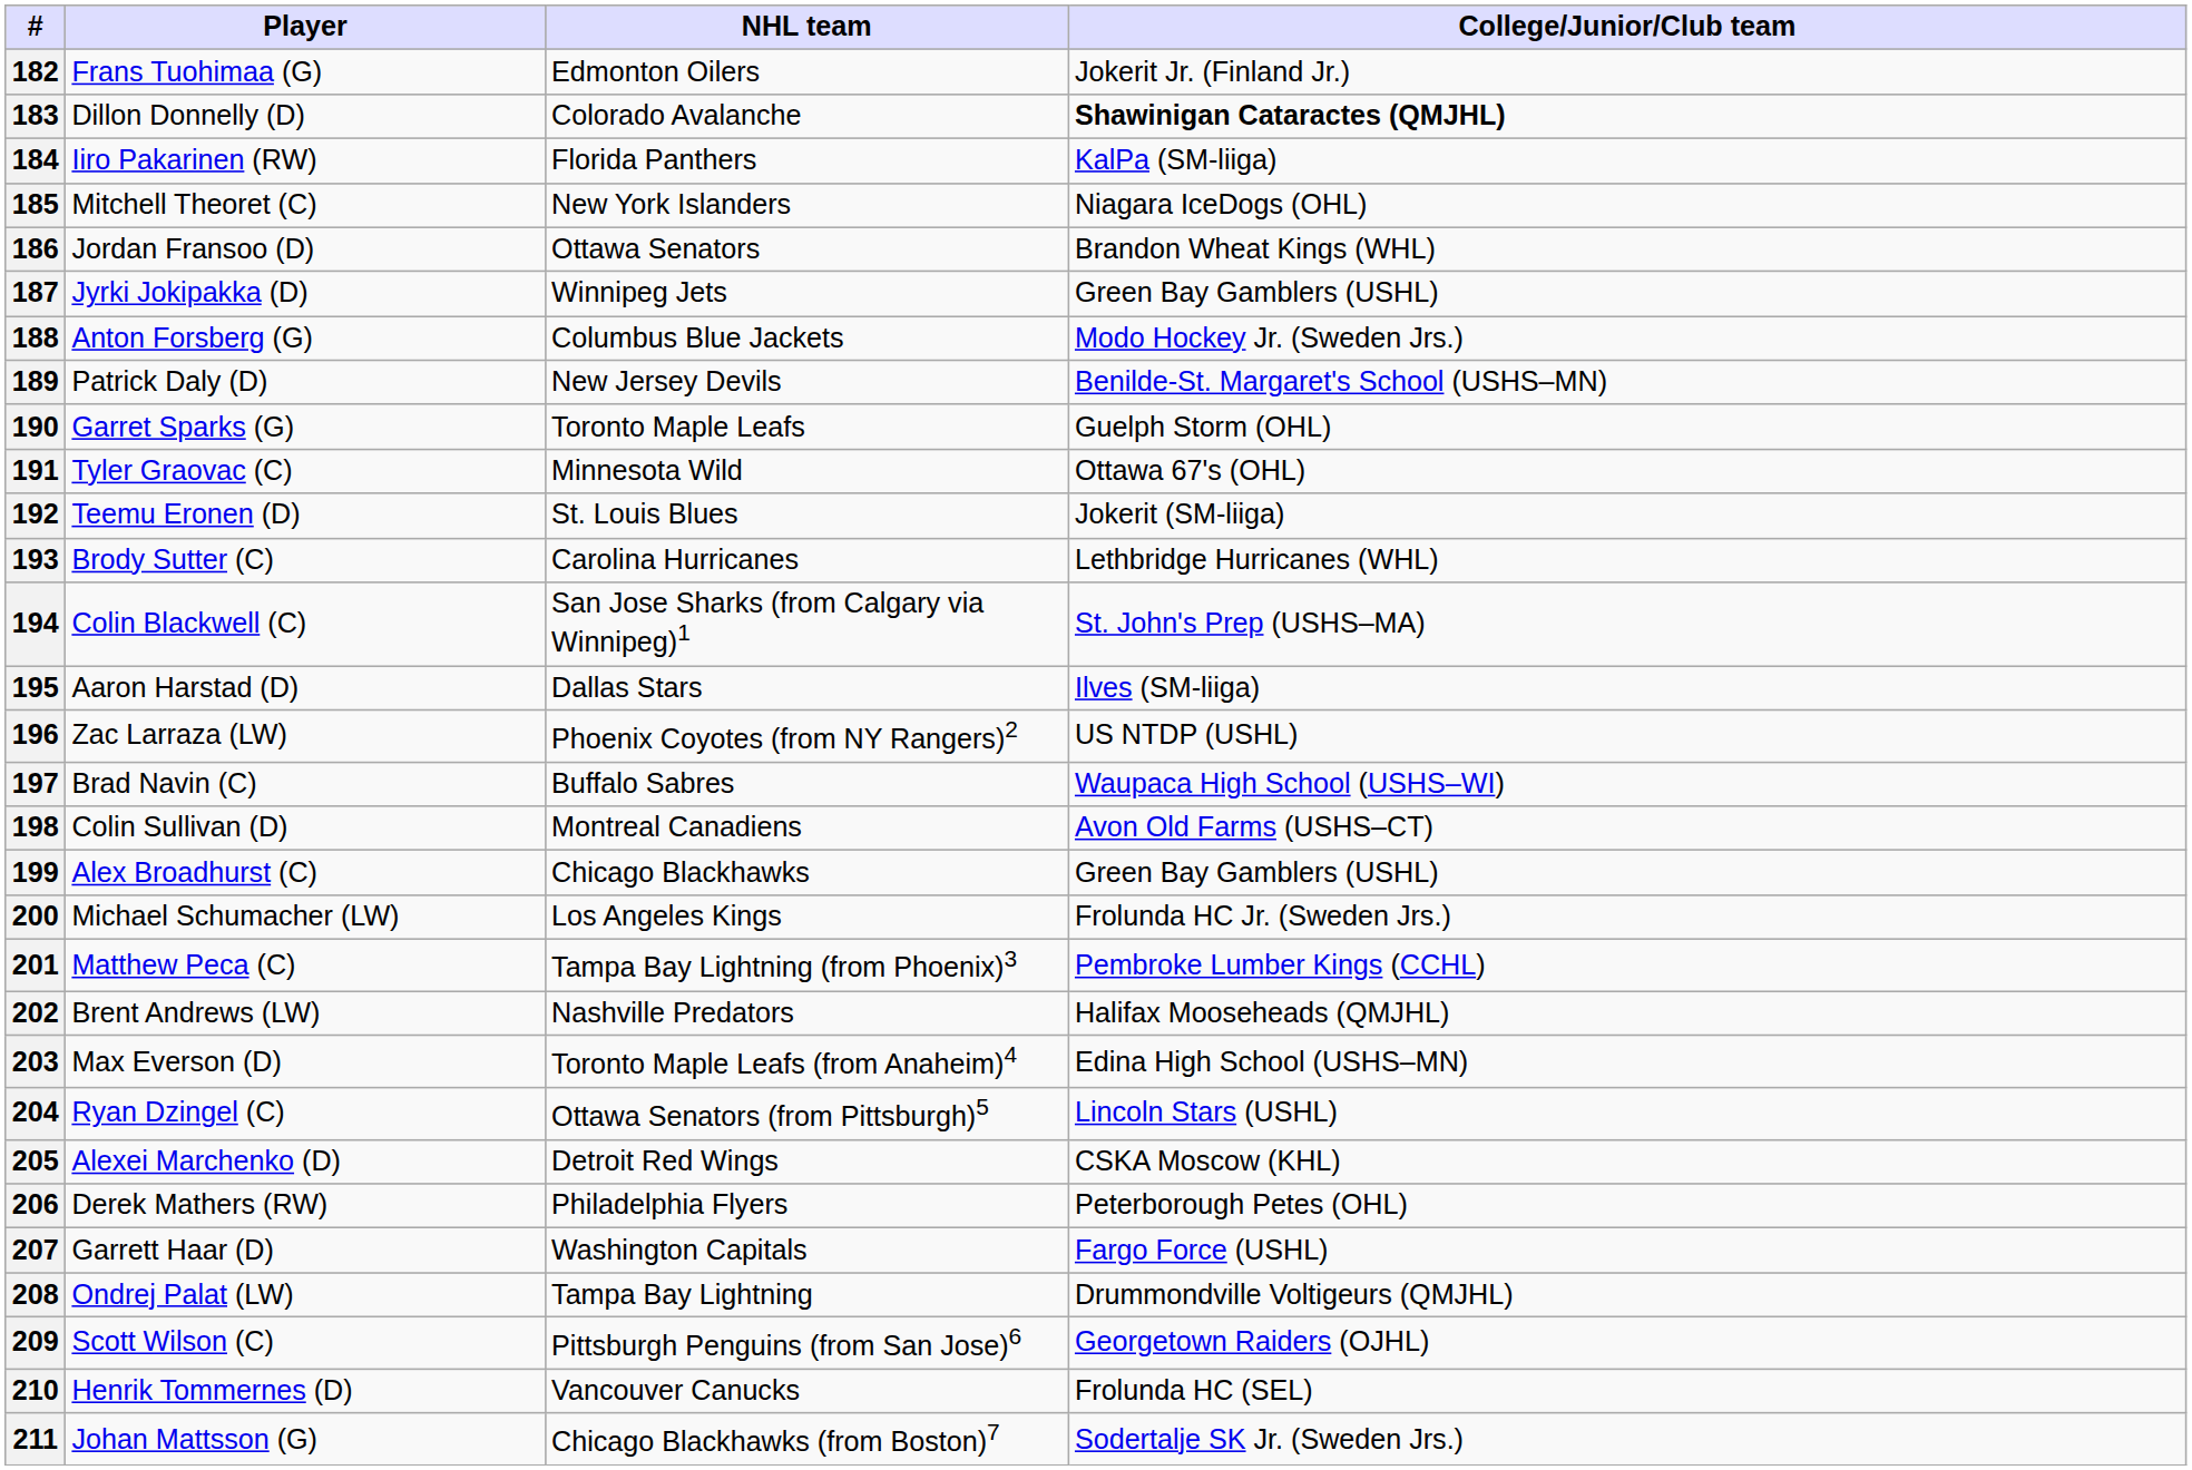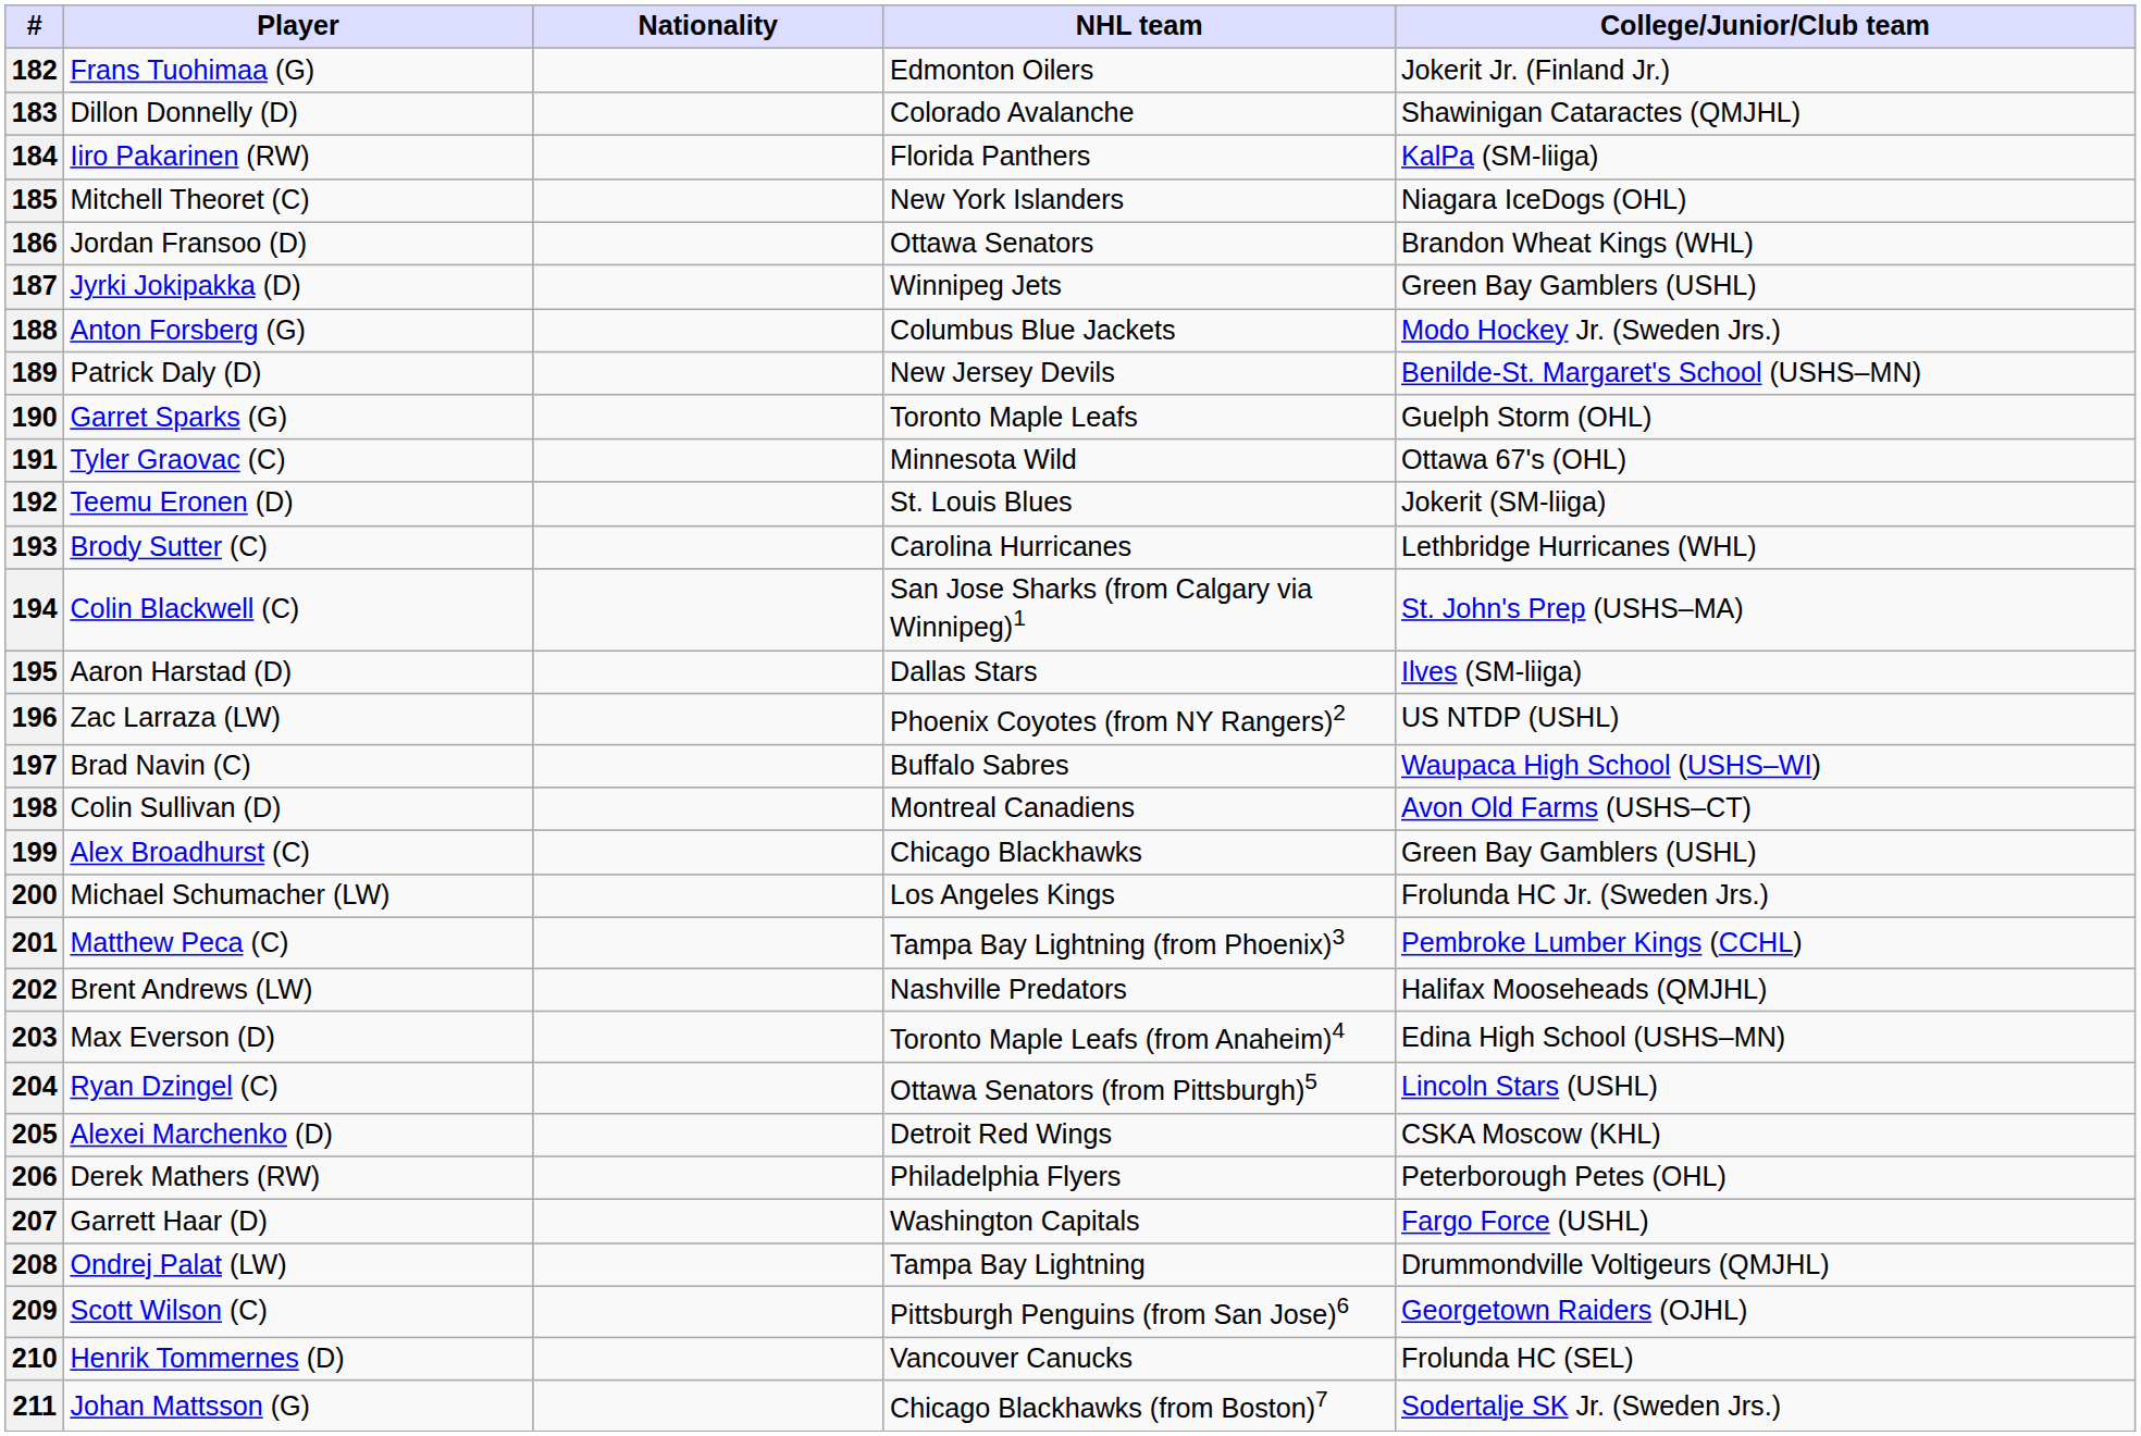+ column: Nationality
183 | College/Junior/Club team: bold -> normal
